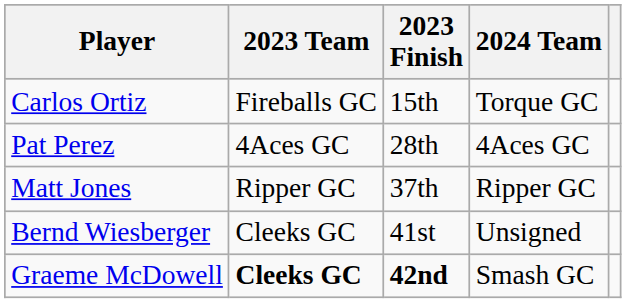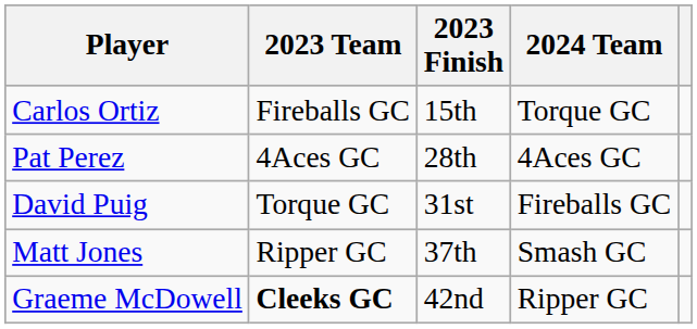+ row: David Puig | Torque GC | 31st | Fireballs GC
Matt Jones | 2024 Team: Ripper GC -> Smash GC
- row: Bernd Wiesberger | Cleeks GC | 41st | Unsigned
Graeme McDowell | 2023 Finish: bold -> normal
Graeme McDowell | 2024 Team: Smash GC -> Ripper GC
